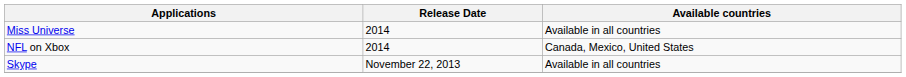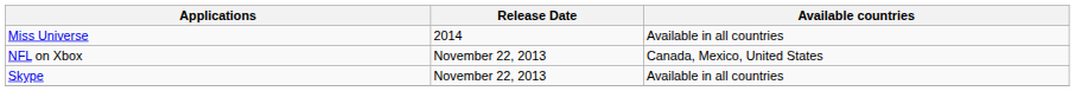NFL on Xbox | Release Date: 2014 -> November 22, 2013
